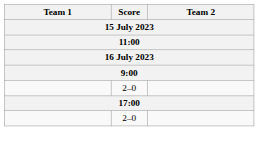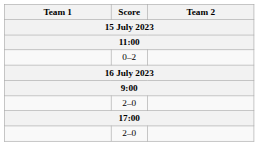+ row: 0–2
